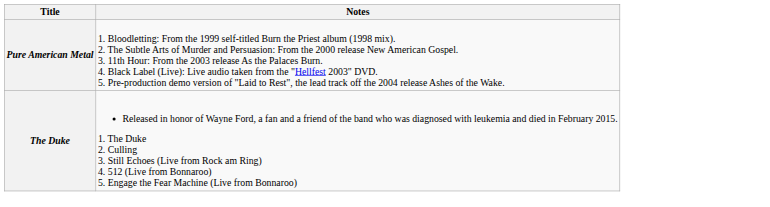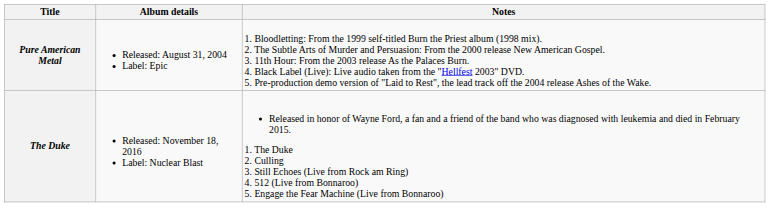+ column: Album details | Released: August 31, 2004 Label: Epic | Released: November 18, 2016 Label: Nuclear Blast
